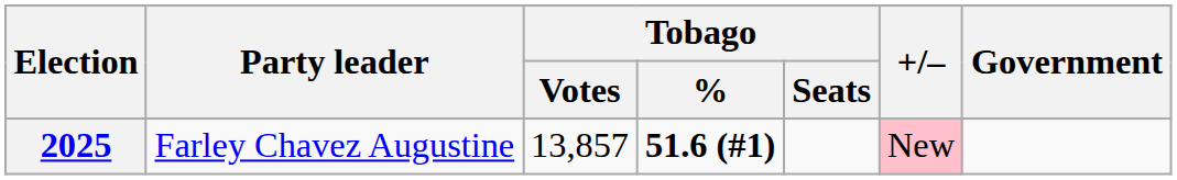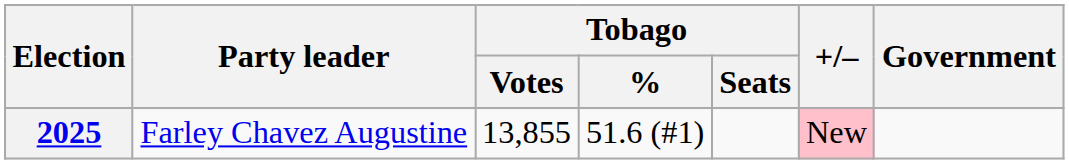2025 | Tobago / Votes: 13,857 -> 13,855
2025 | Tobago / %: bold -> normal
